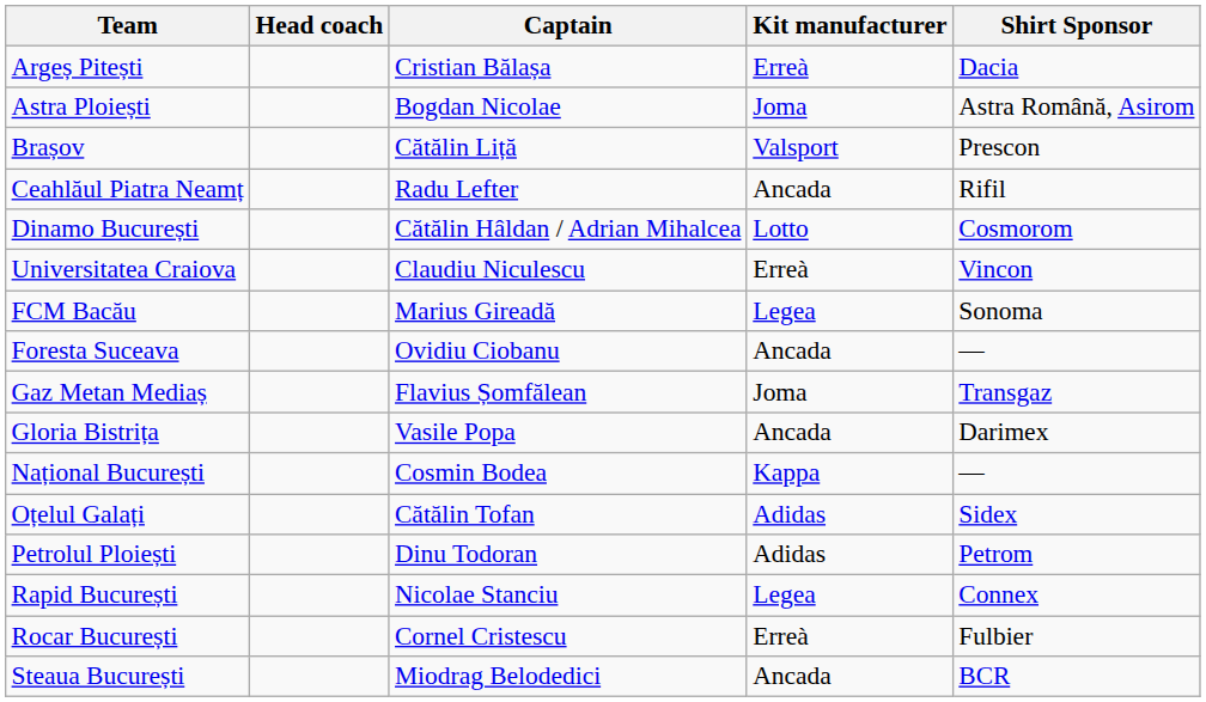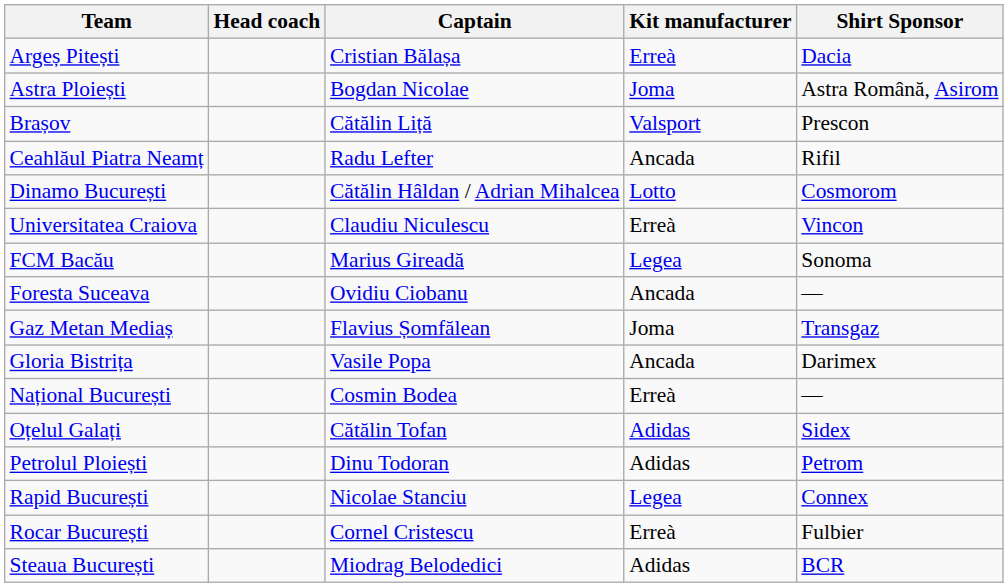Național București | Kit manufacturer: Kappa -> Erreà
Steaua București | Kit manufacturer: Ancada -> Adidas
